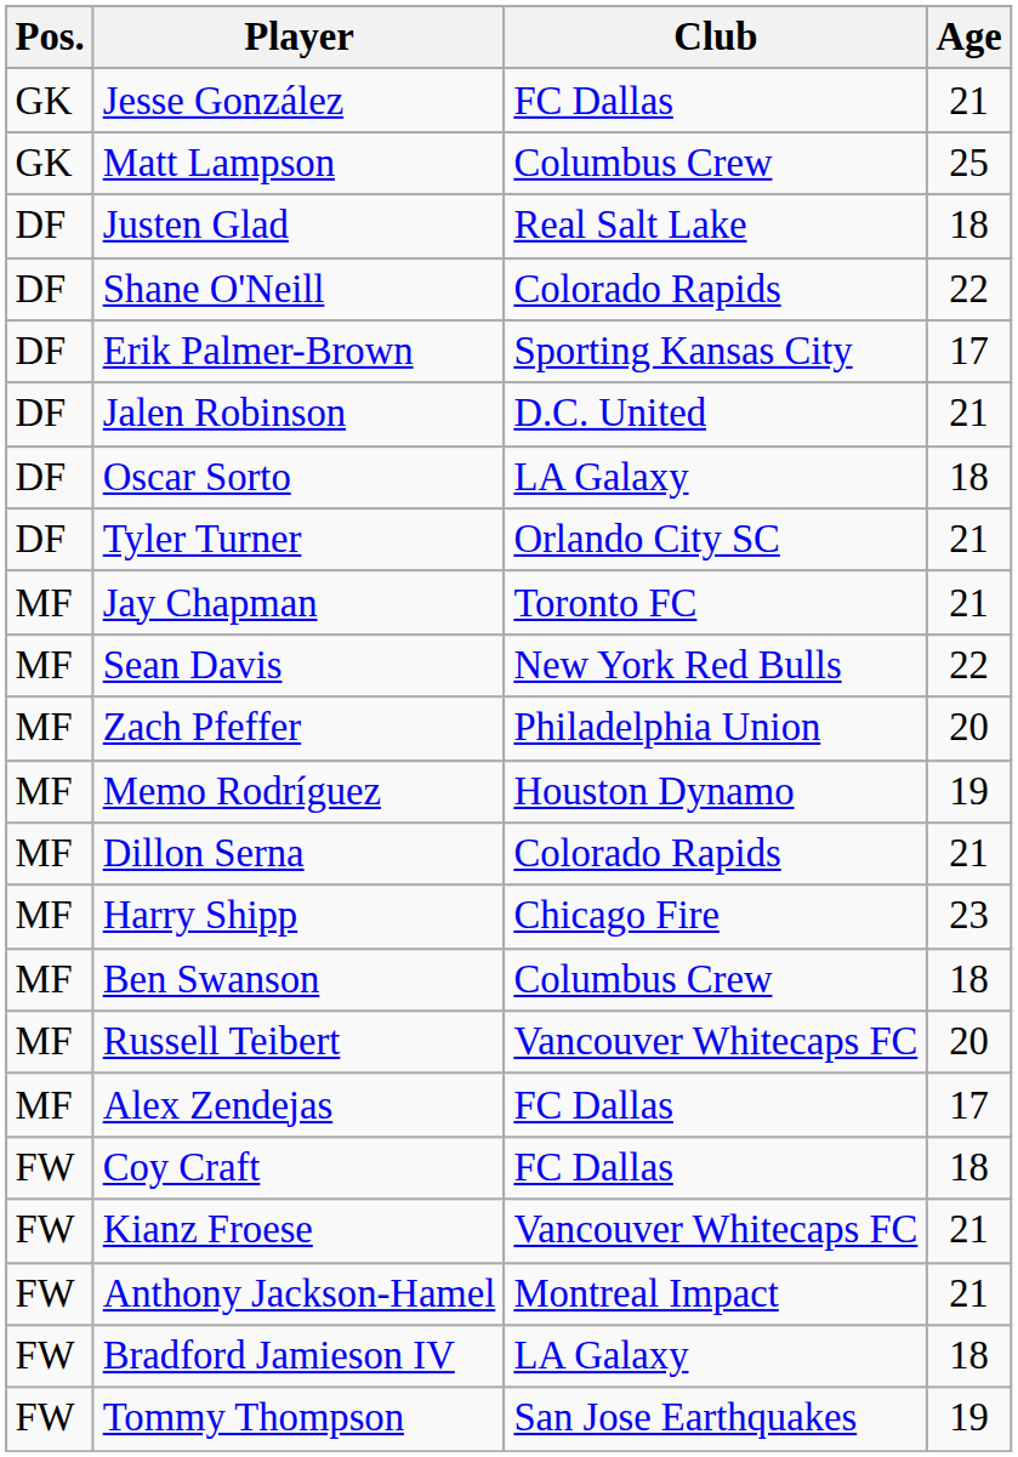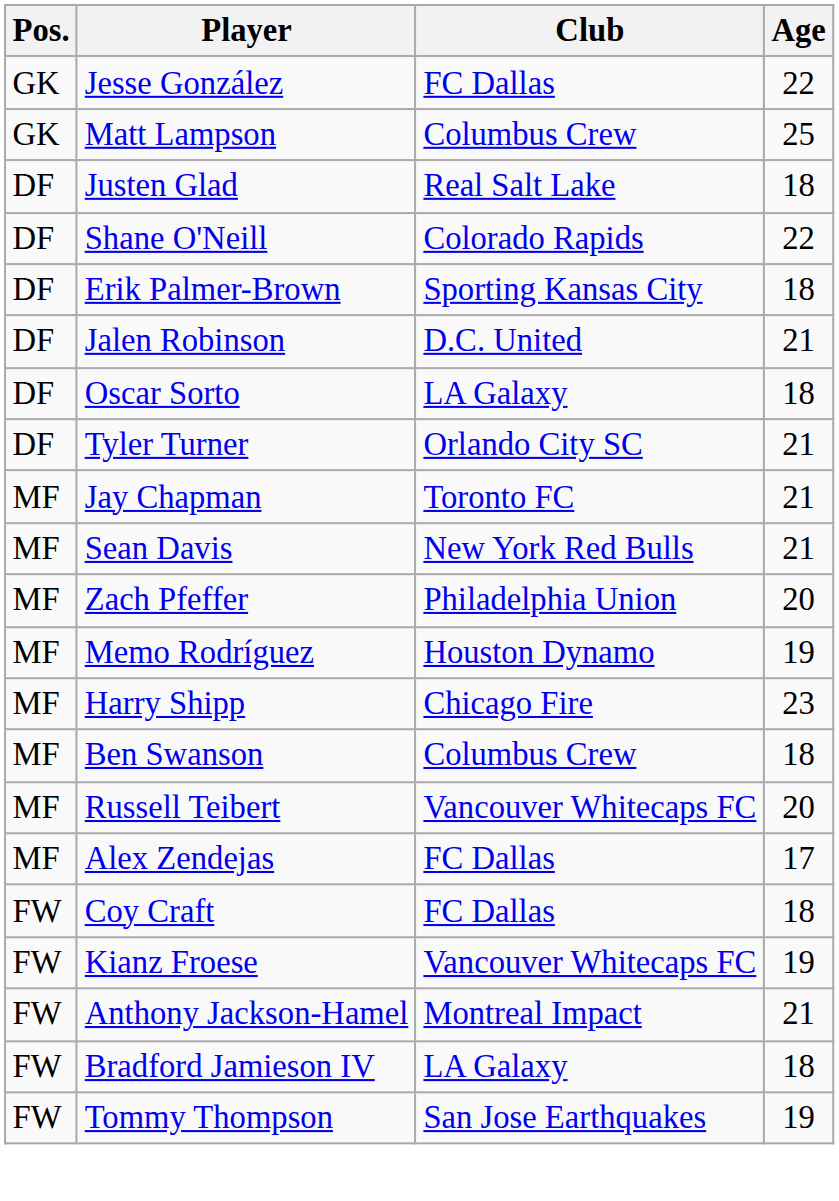Jesse González | Age: 21 -> 22
Erik Palmer-Brown | Age: 17 -> 18
Sean Davis | Age: 22 -> 21
- row: MF | Dillon Serna | Colorado Rapids | 21
Kianz Froese | Age: 21 -> 19
